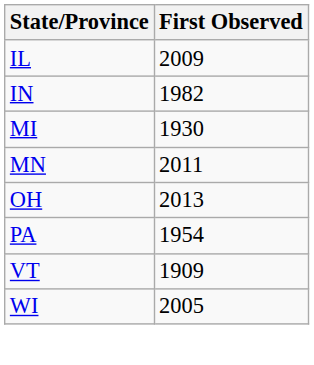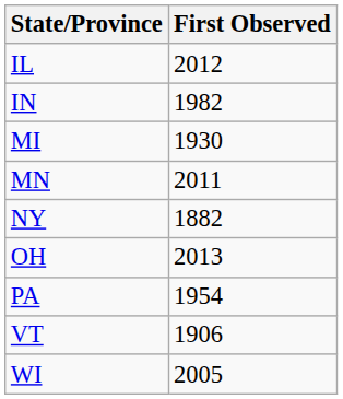IL | First Observed: 2009 -> 2012
+ row: NY | 1882
VT | First Observed: 1909 -> 1906
